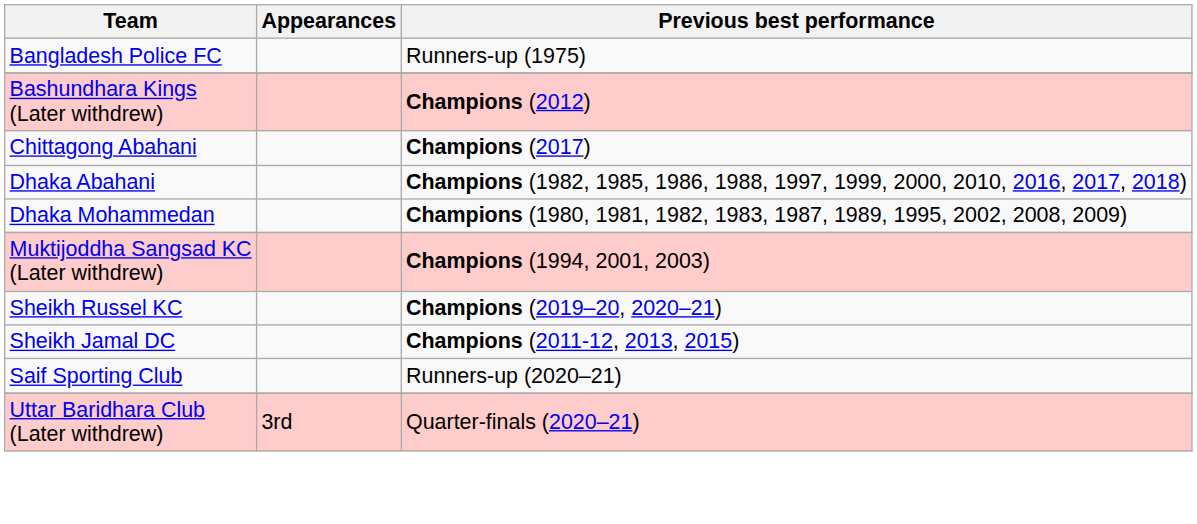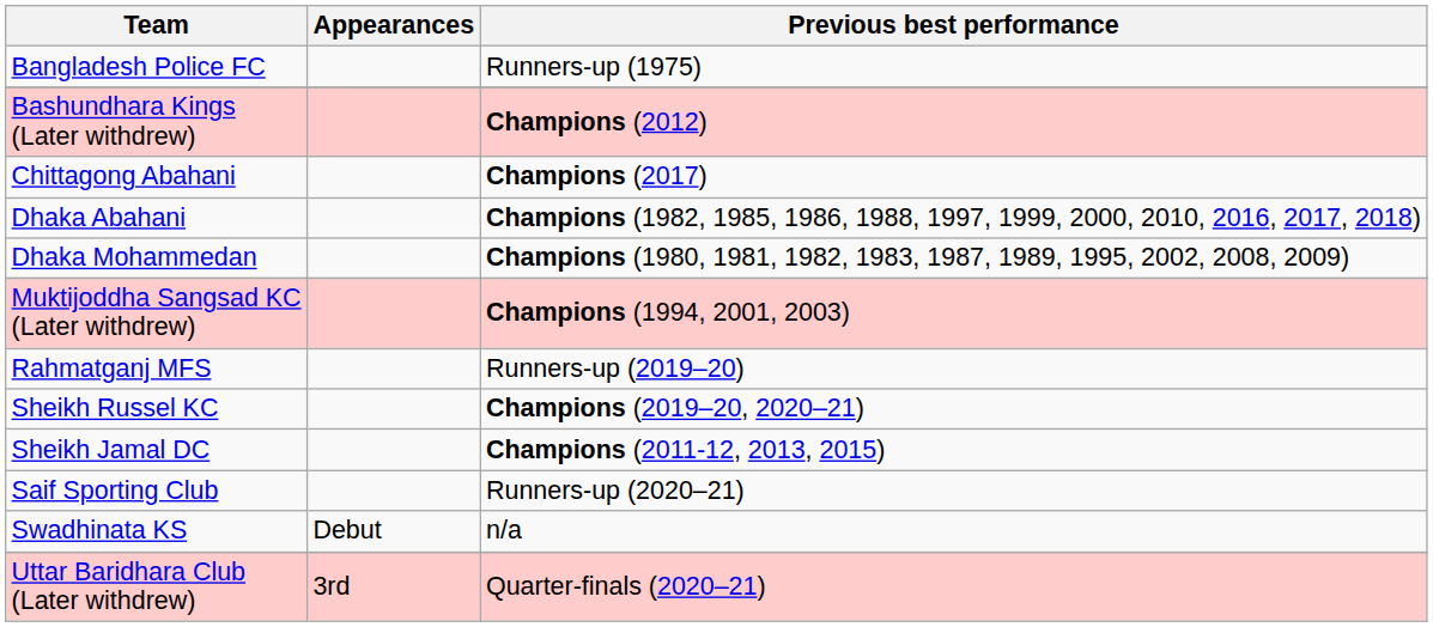+ row: Rahmatganj MFS | Runners-up (2019–20)
+ row: Swadhinata KS | Debut | n/a
